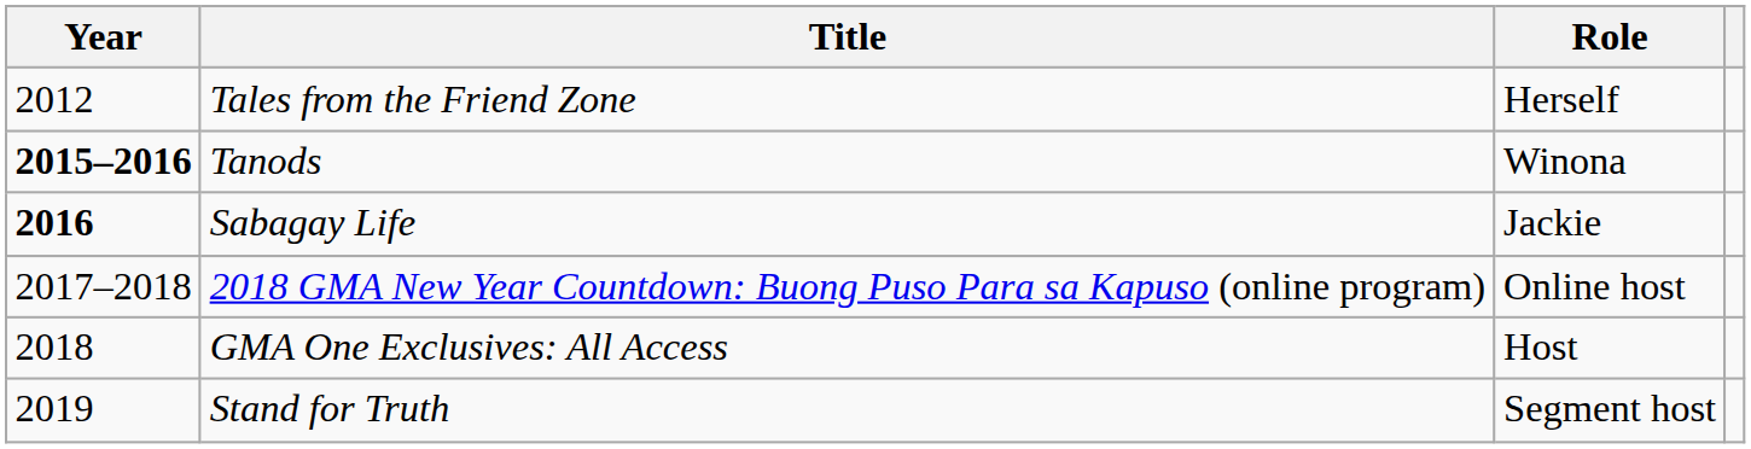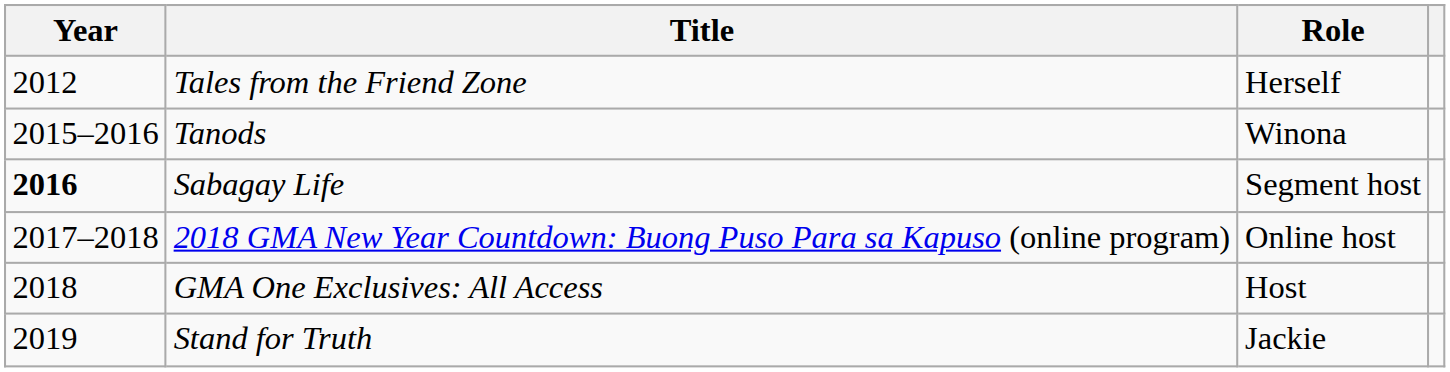Tanods | Year: bold -> normal
Sabagay Life | Role: Jackie -> Segment host
Stand for Truth | Role: Segment host -> Jackie
